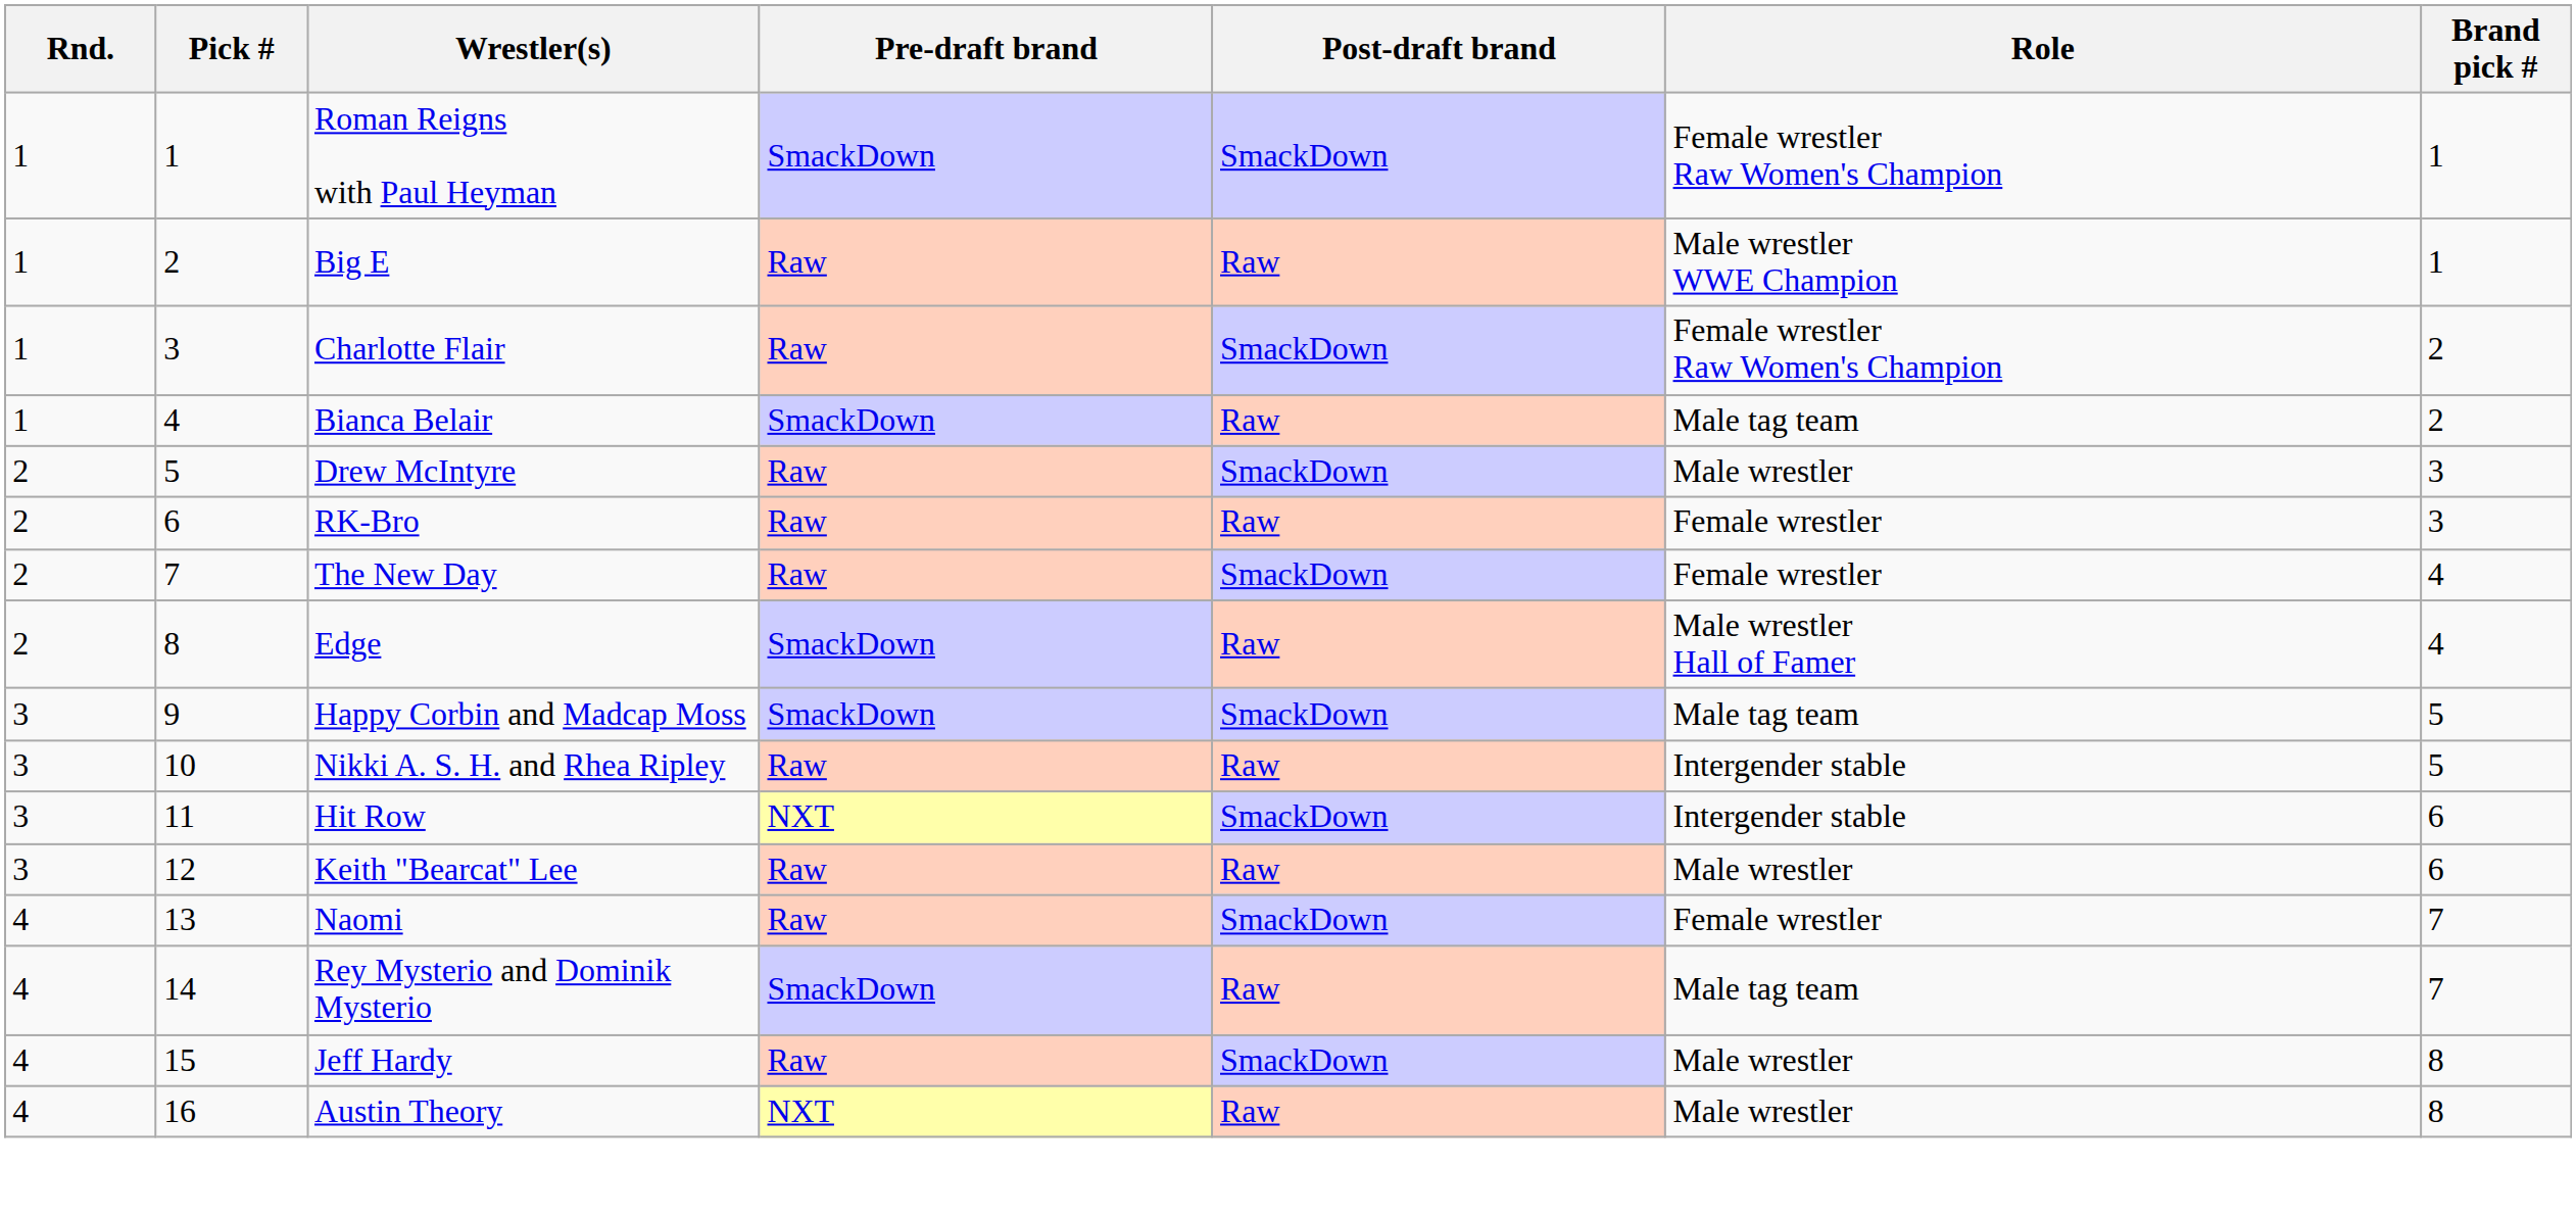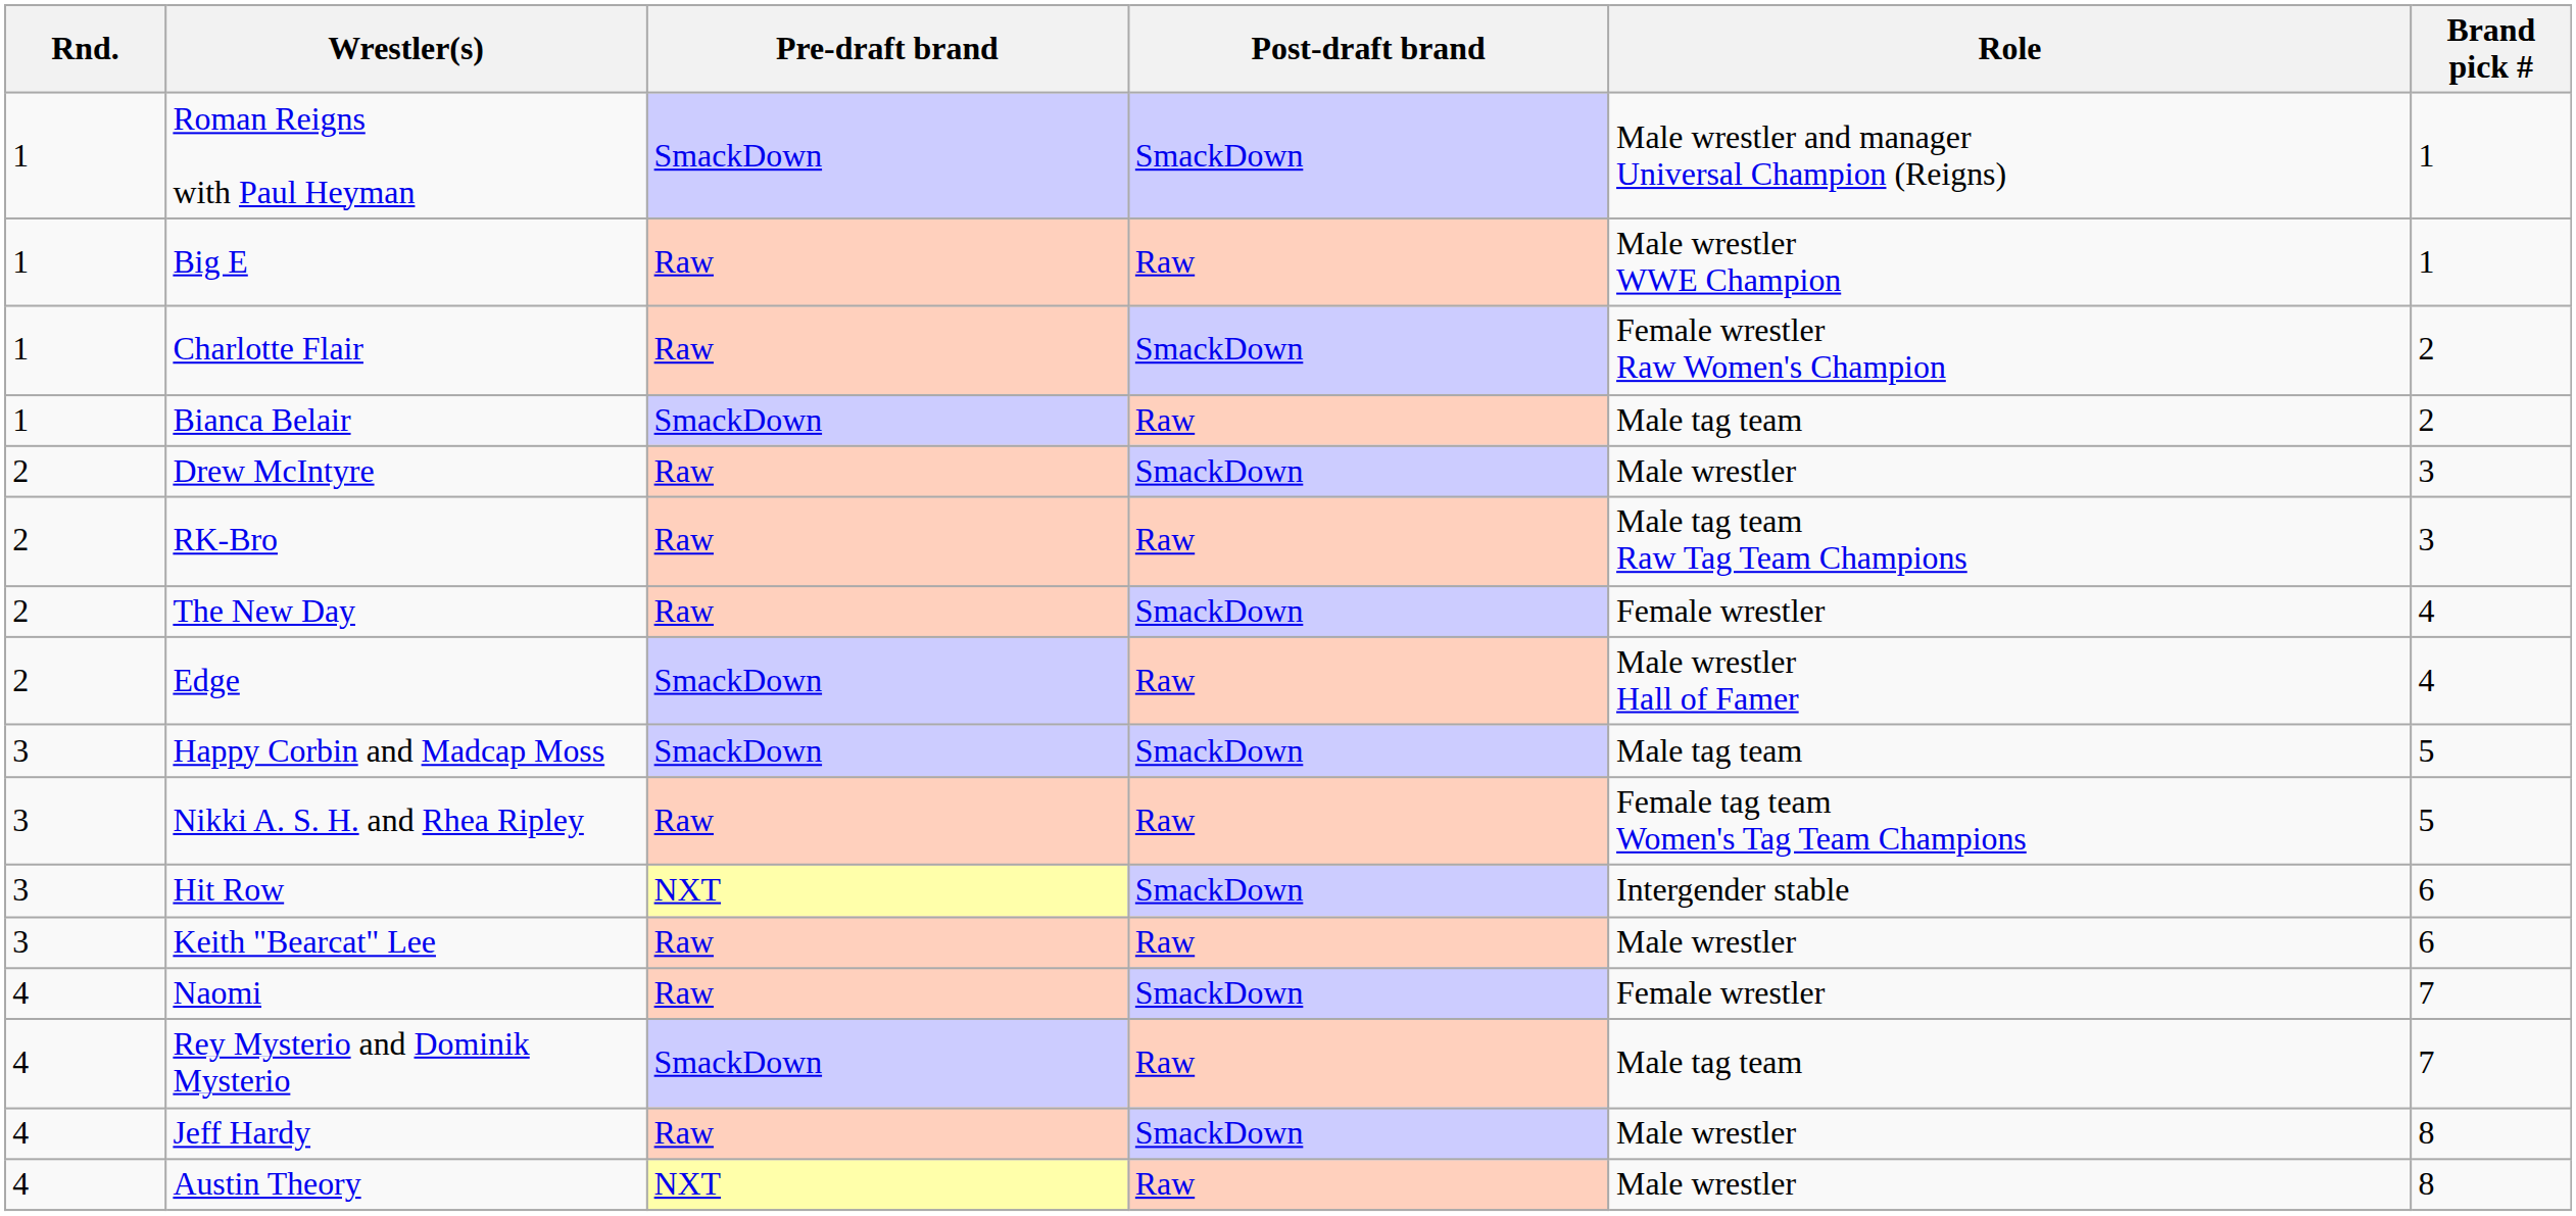- column: Pick # | 1 | 2 | 3 | 4 | 5 | 6 | 7 | 8 | 9 | 10 | 11 | 12 | 13 | 14 | 15 | 16
Roman Reigns with Paul Heyman | Role: Female wrestler Raw Women's Champion -> Male wrestler and manager Universal Champion (Reigns)
RK-Bro | Role: Female wrestler -> Male tag team Raw Tag Team Champions
Nikki A. S. H. and Rhea Ripley | Role: Intergender stable -> Female tag team Women's Tag Team Champions
